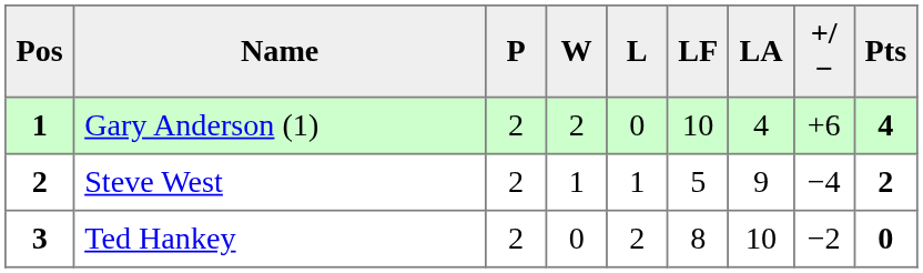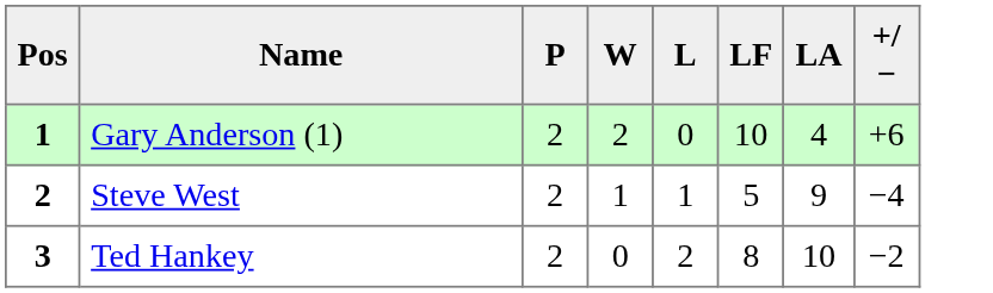- column: Pts | 4 | 2 | 0
